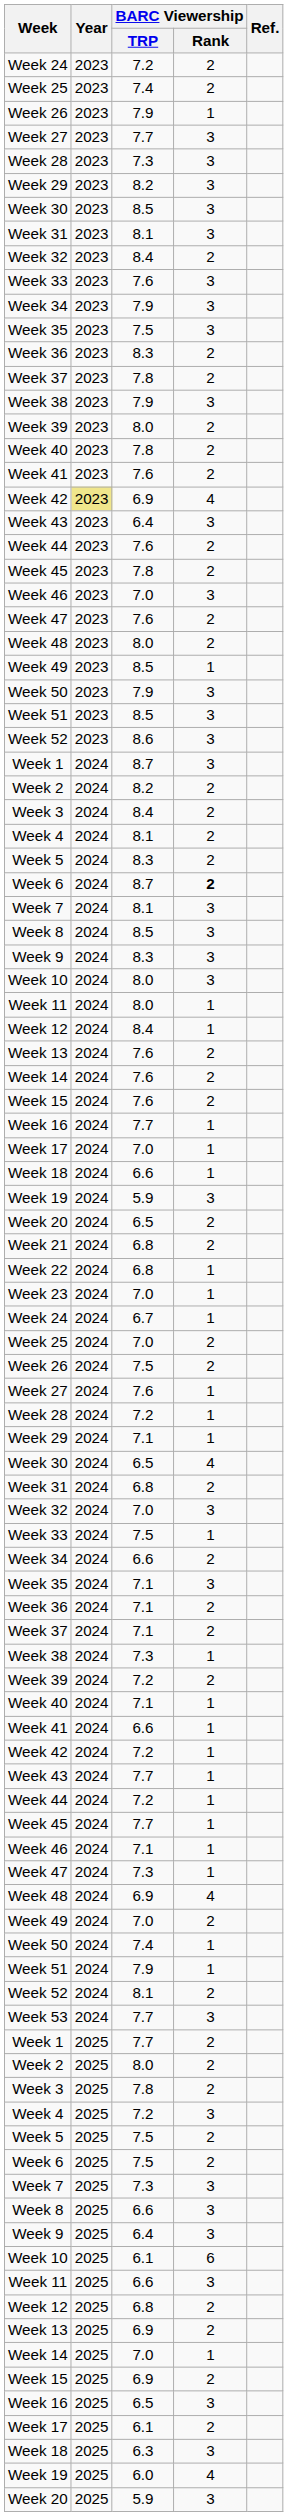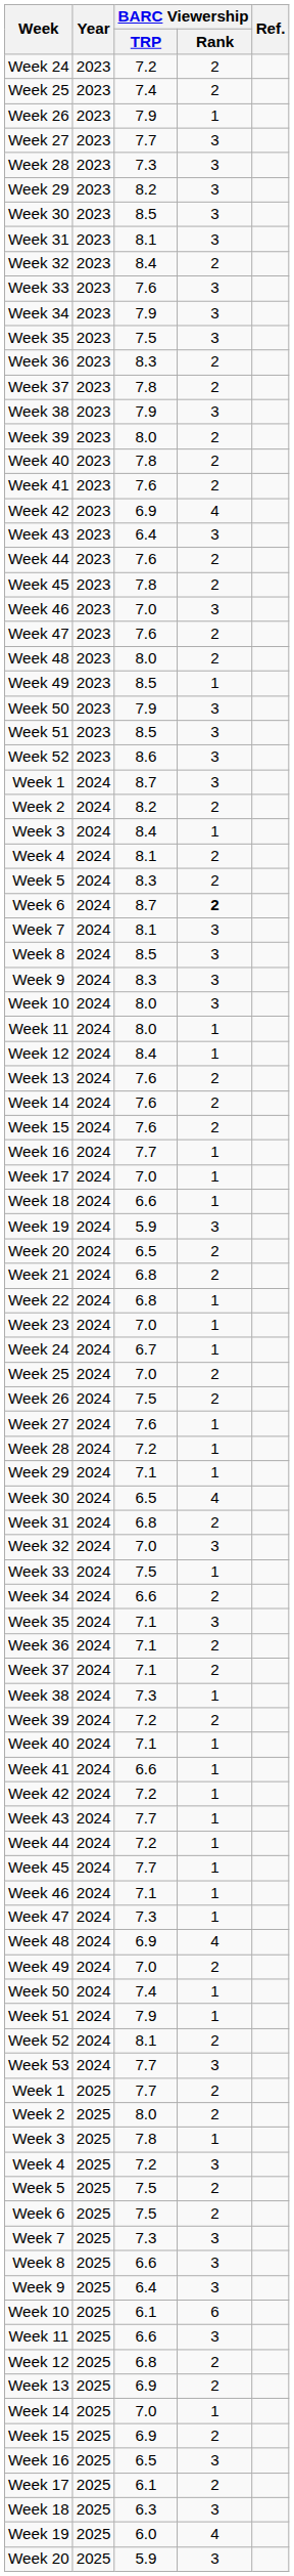Week 42 / 6.9 | Year: khaki background -> no background
Week 3 / 8.4 | BARC Viewership / Rank: 2 -> 1
Week 3 / 7.8 | BARC Viewership / Rank: 2 -> 1
